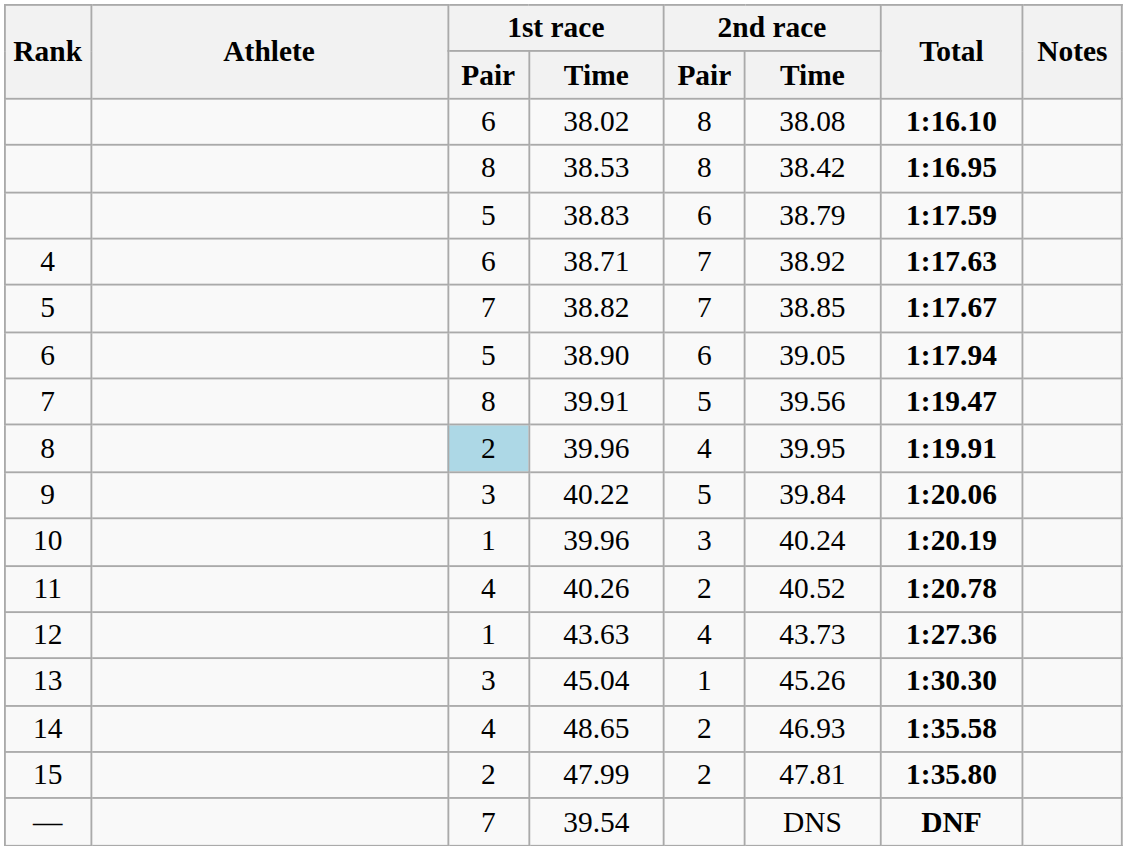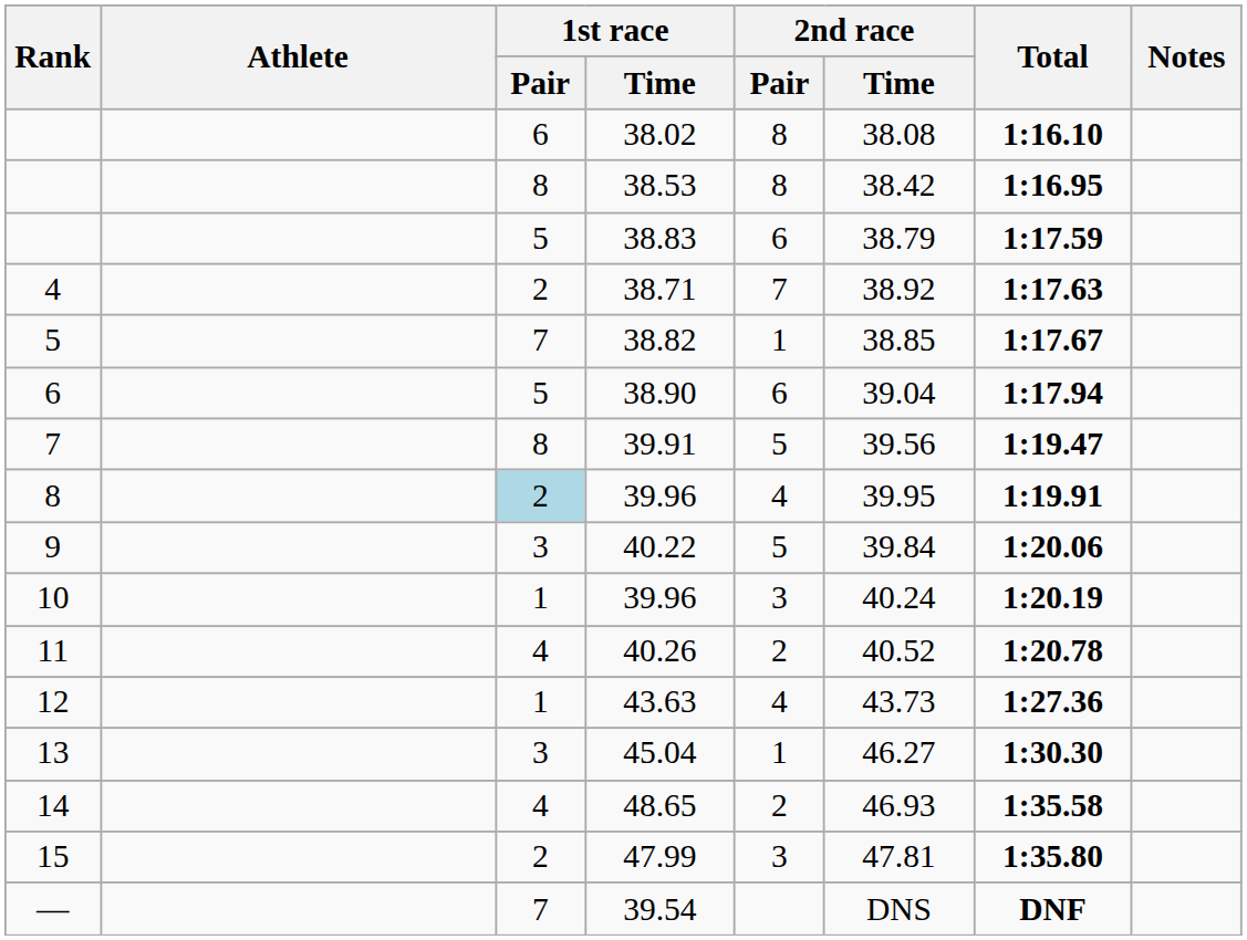38.71 | 1st race / Pair: 6 -> 2
38.82 | 2nd race / Pair: 7 -> 1
38.90 | 2nd race / Time: 39.05 -> 39.04
45.04 | 2nd race / Time: 45.26 -> 46.27
47.99 | 2nd race / Pair: 2 -> 3
